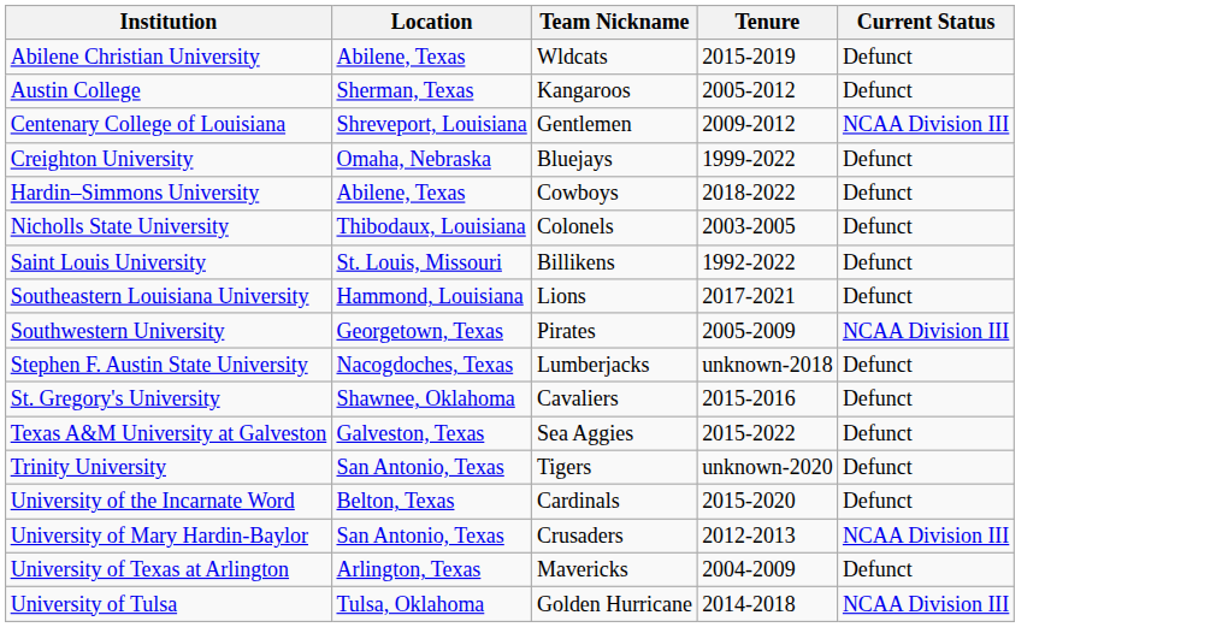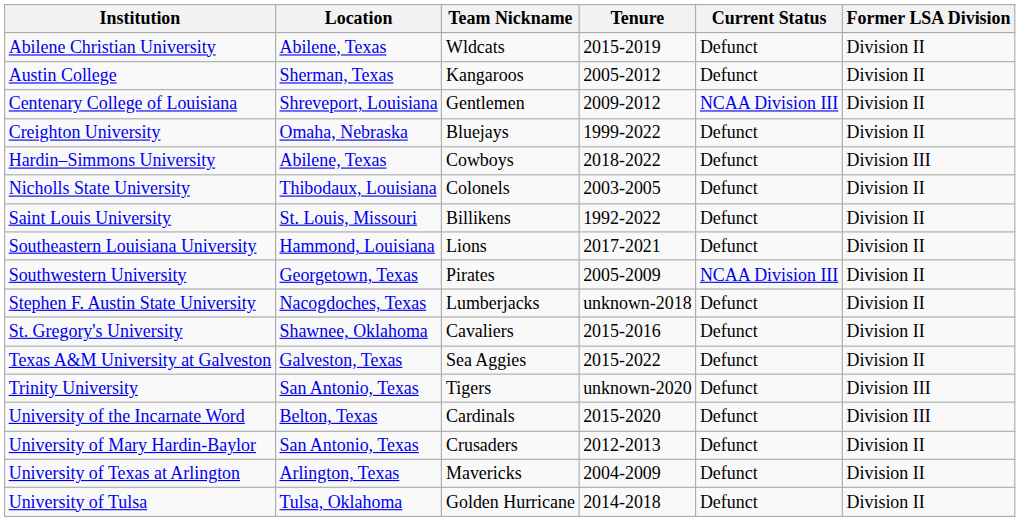+ column: Former LSA Division | Division II | Division II | Division II | Division II | Division III | Division II | Division II | Division II | Division II | Division II | Division II | Division II | Division III | Division III | Division II | Division II | Division II
University of Mary Hardin-Baylor | Current Status: NCAA Division III -> Defunct
University of Tulsa | Current Status: NCAA Division III -> Defunct
